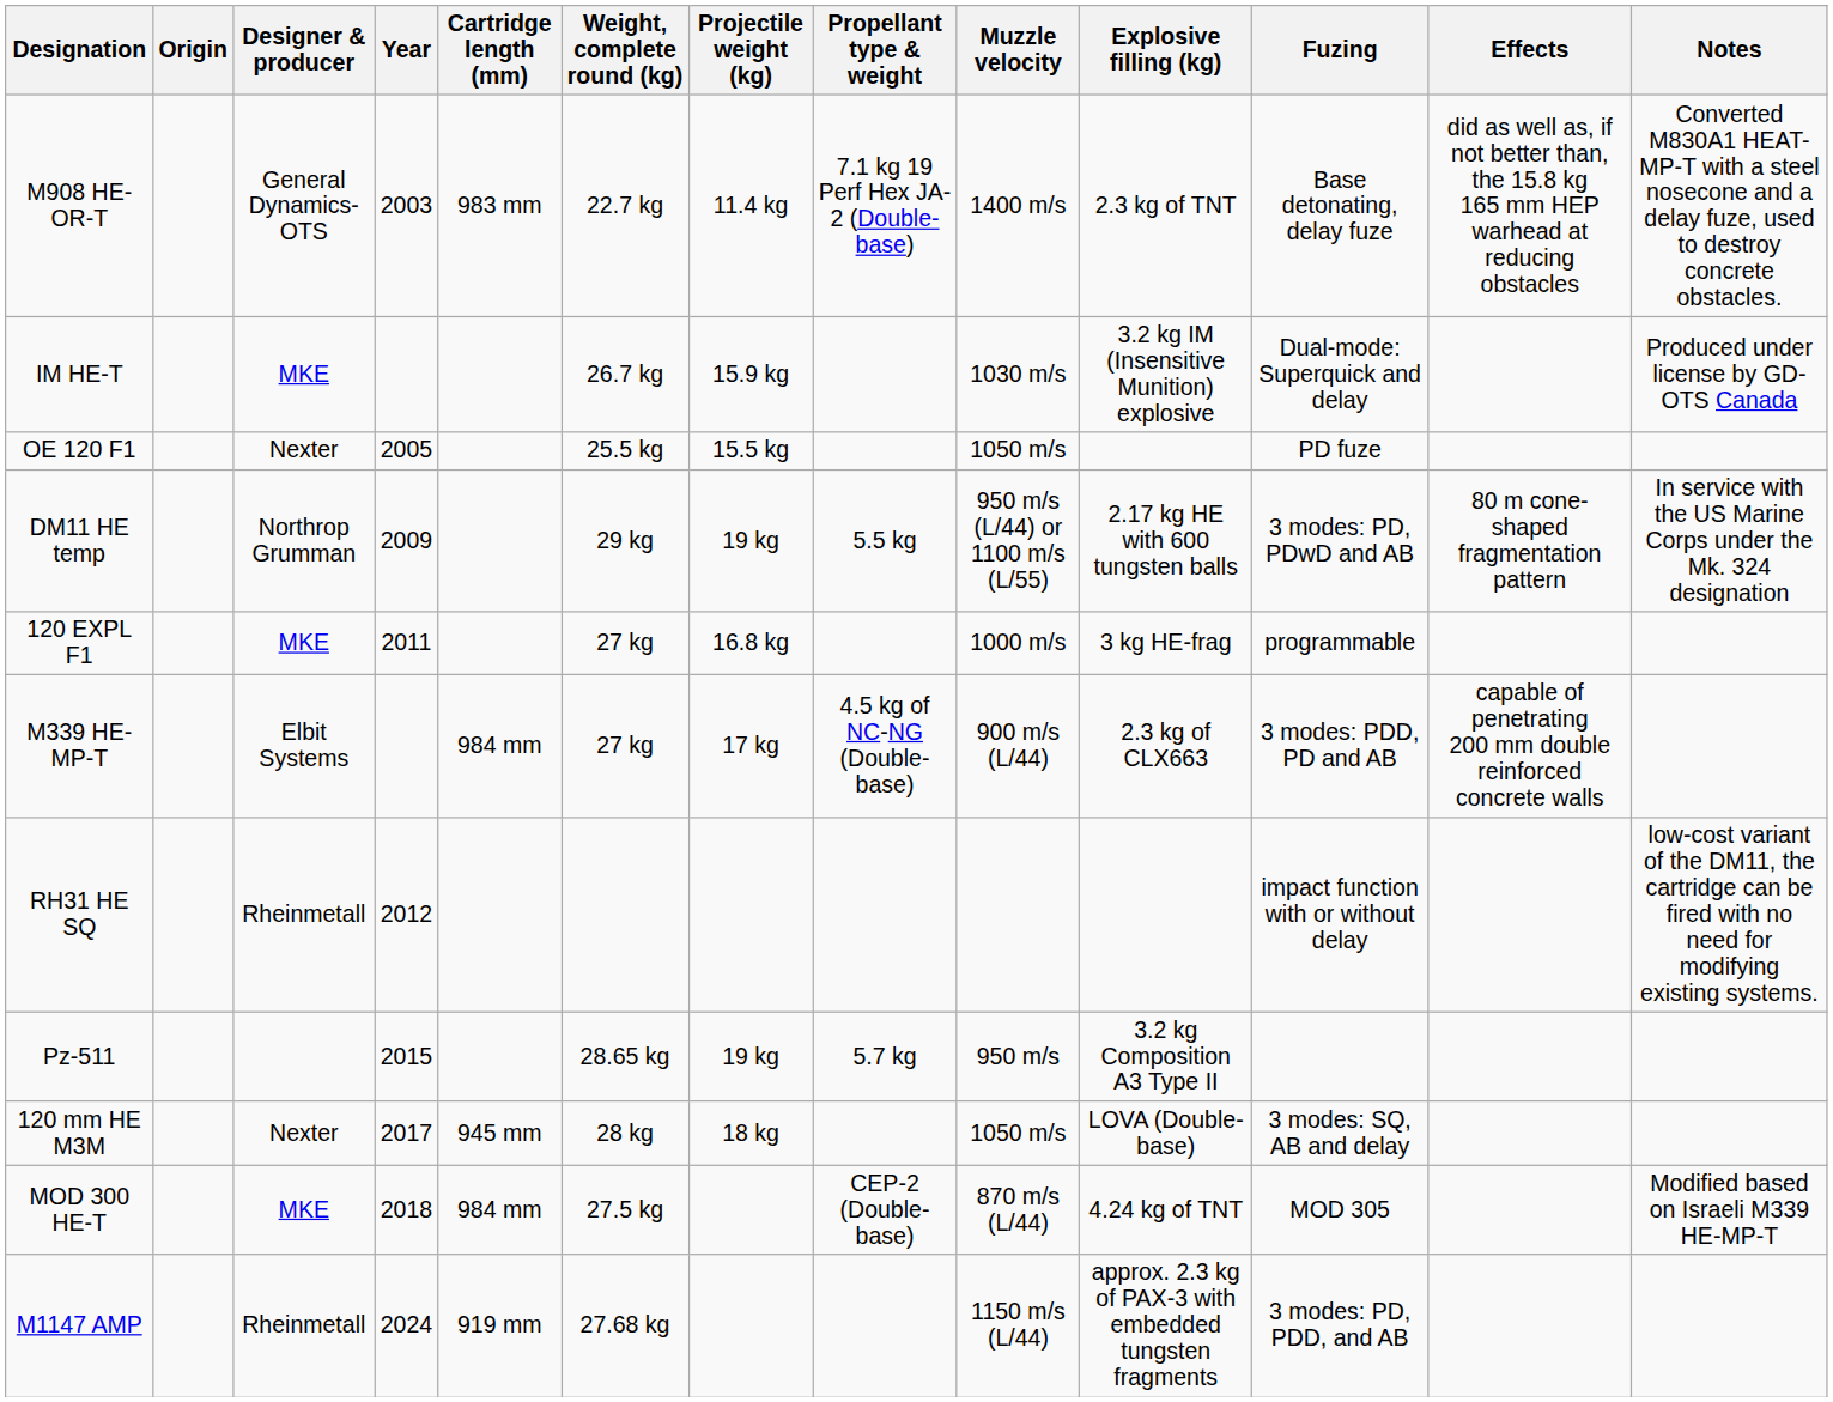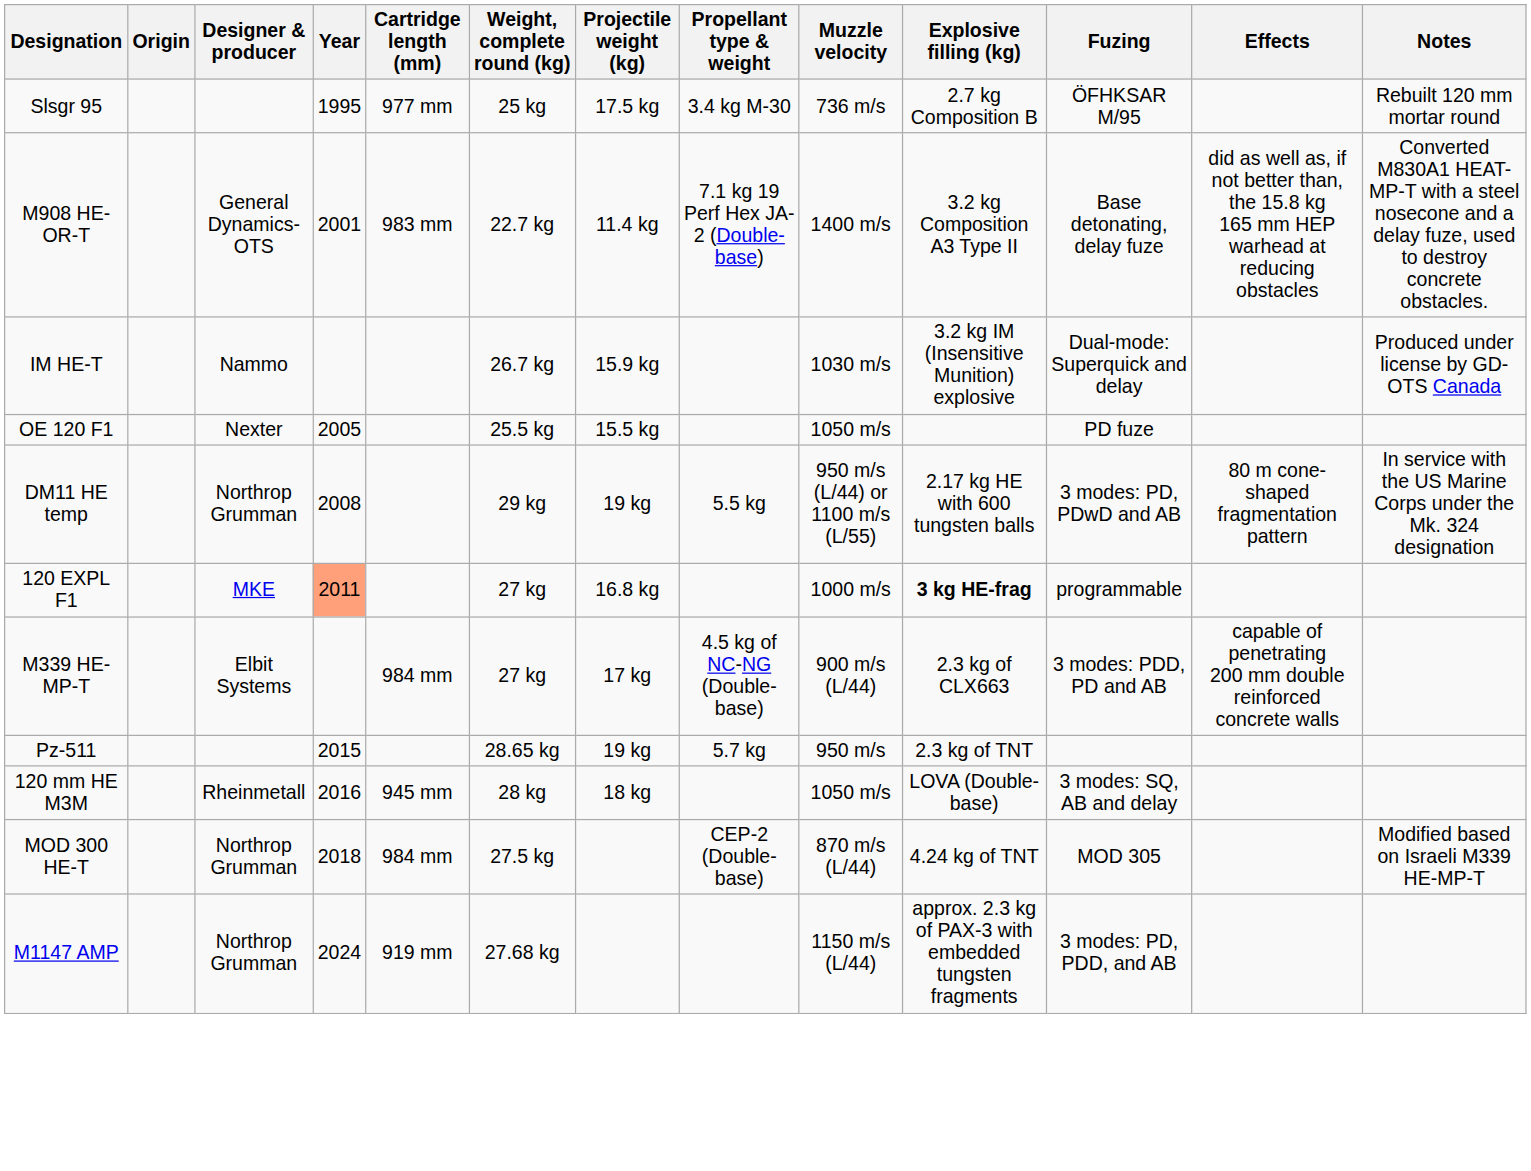+ row: Slsgr 95 | 1995 | 977 mm | 25 kg | 17.5 kg | 3.4 kg M-30 | 736 m/s | 2.7 kg Composition B | ÖFHKSAR M/95 | Rebuilt 120 mm mortar round
M908 HE-OR-T | Year: 2003 -> 2001
M908 HE-OR-T | Explosive filling (kg): 2.3 kg of TNT -> 3.2 kg Composition A3 Type II
IM HE-T | Designer & producer: MKE -> Nammo
DM11 HE temp | Year: 2009 -> 2008
120 EXPL F1 | Year: no background -> lightsalmon background
120 EXPL F1 | Explosive filling (kg): normal -> bold
- row: RH31 HE SQ | Rheinmetall | 2012 | impact function with or without delay | low-cost variant of the DM11, the cartridge can be fired with no need for modifying existing systems.
Pz-511 | Explosive filling (kg): 3.2 kg Composition A3 Type II -> 2.3 kg of TNT
120 mm HE M3M | Designer & producer: Nexter -> Rheinmetall
120 mm HE M3M | Year: 2017 -> 2016
MOD 300 HE-T | Designer & producer: MKE -> Northrop Grumman
M1147 AMP | Designer & producer: Rheinmetall -> Northrop Grumman
